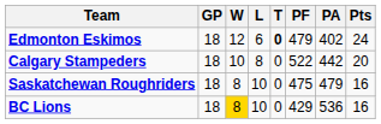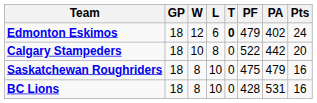BC Lions | W: gold background -> no background
BC Lions | PF: 429 -> 428
BC Lions | PA: 536 -> 531
